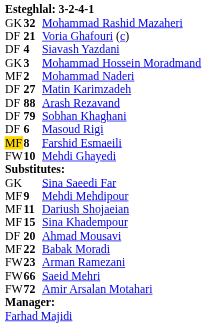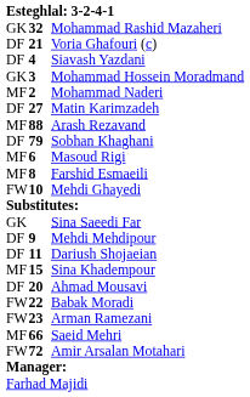Arash Rezavand | column 1: DF -> MF
Masoud Rigi | column 1: DF -> MF
Farshid Esmaeili | column 1: gold background -> no background
Mehdi Mehdipour | column 1: MF -> DF
Dariush Shojaeian | column 1: MF -> DF
Babak Moradi | column 1: MF -> FW
Saeid Mehri | column 1: FW -> MF
